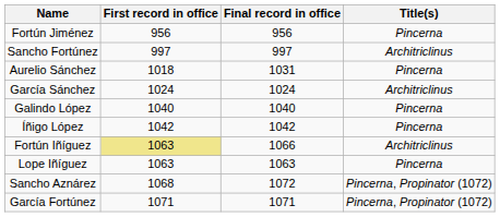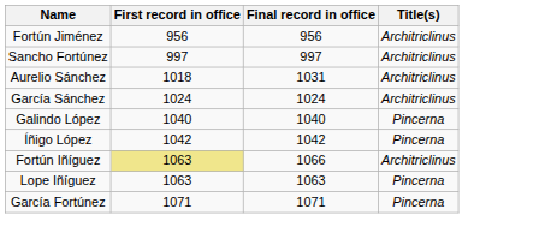Fortún Jiménez | Title(s): Pincerna -> Architriclinus
Aurelio Sánchez | Title(s): Pincerna -> Architriclinus
- row: Sancho Aznárez | 1068 | 1072 | Pincerna, Propinator (1072)
García Fortúnez | Title(s): Pincerna, Propinator (1072) -> Pincerna
